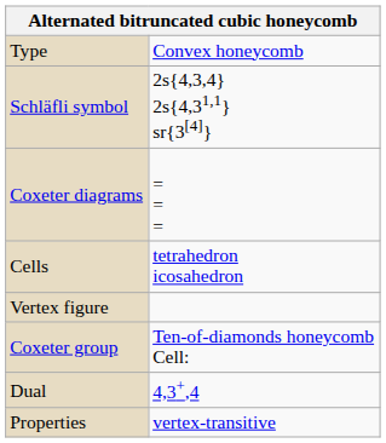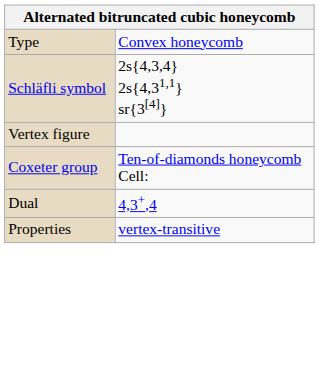- row: Coxeter diagrams | = = =
- row: Cells | tetrahedron icosahedron
